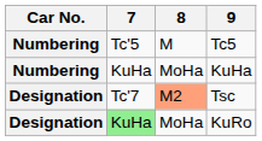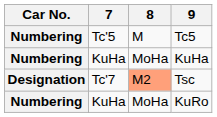KuRo | Car No.: Designation -> Numbering
KuRo | 7: lightgreen background -> no background
